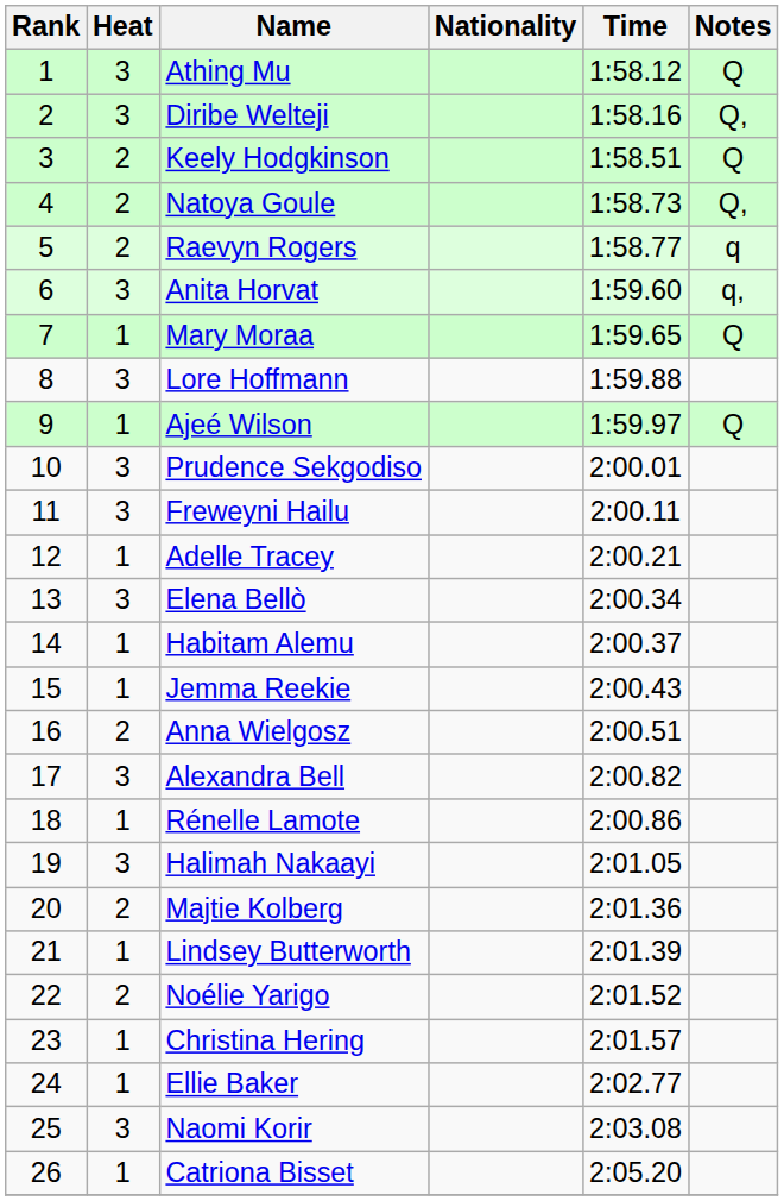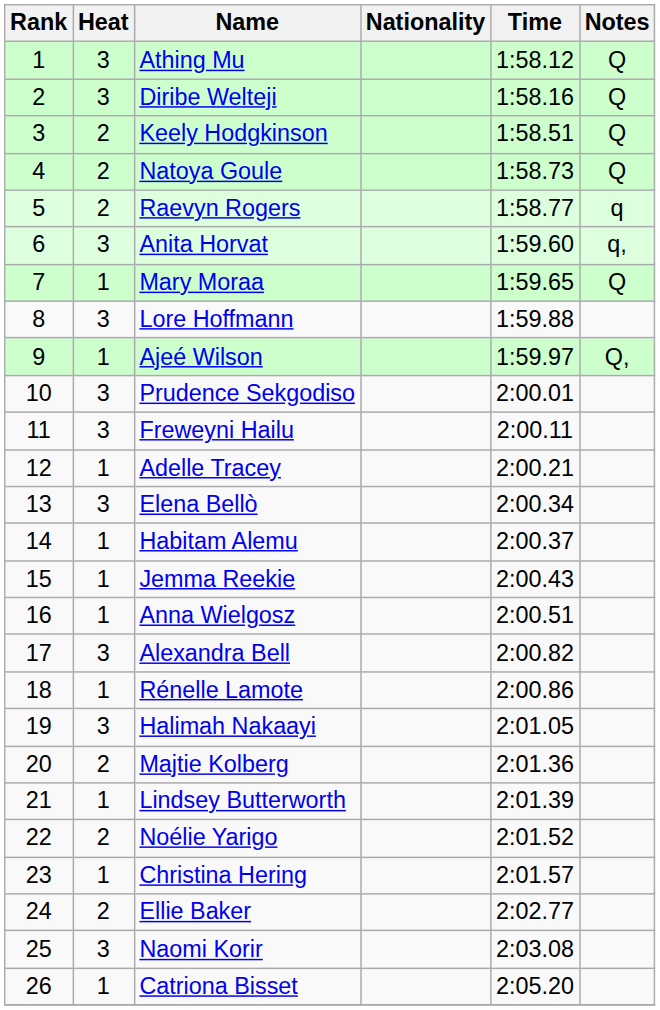Diribe Welteji | Notes: Q, -> Q
Natoya Goule | Notes: Q, -> Q
Ajeé Wilson | Notes: Q -> Q,
Anna Wielgosz | Heat: 2 -> 1
Ellie Baker | Heat: 1 -> 2
